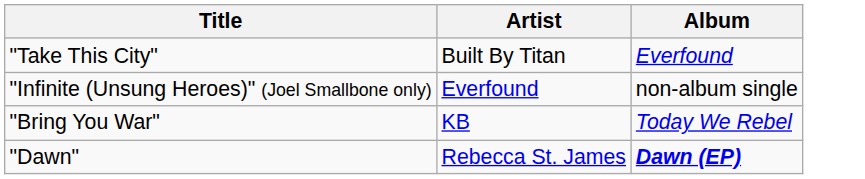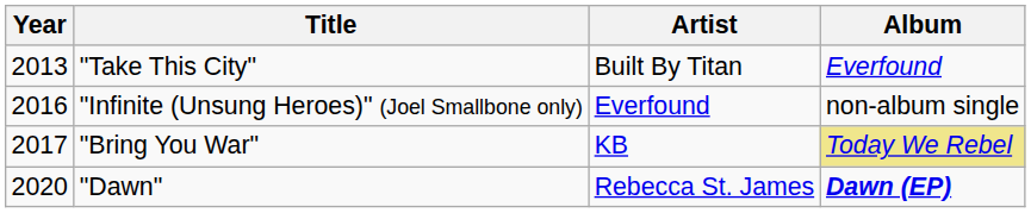+ column: Year | 2013 | 2016 | 2017 | 2020
"Bring You War" | Album: no background -> khaki background
